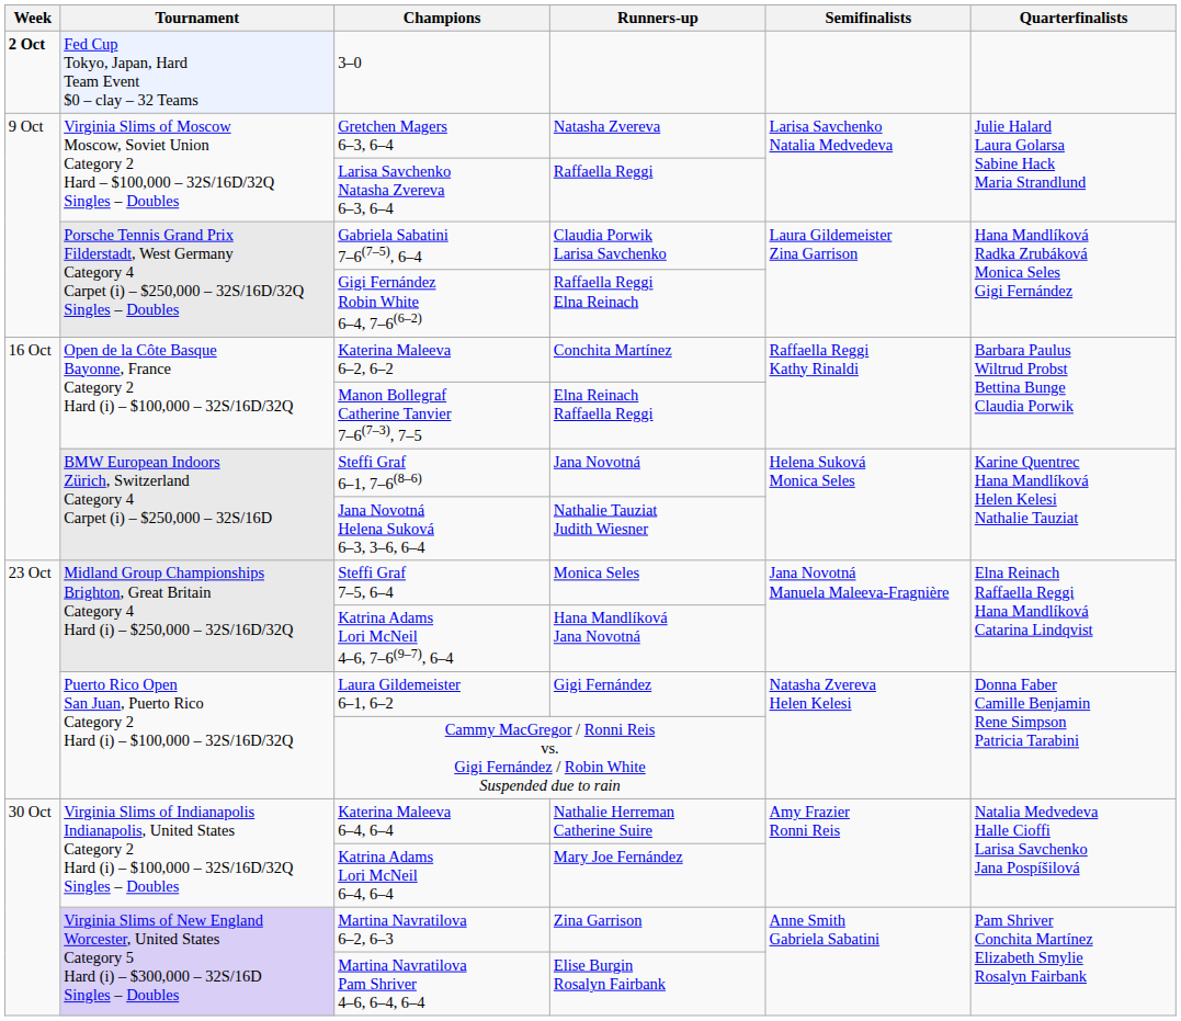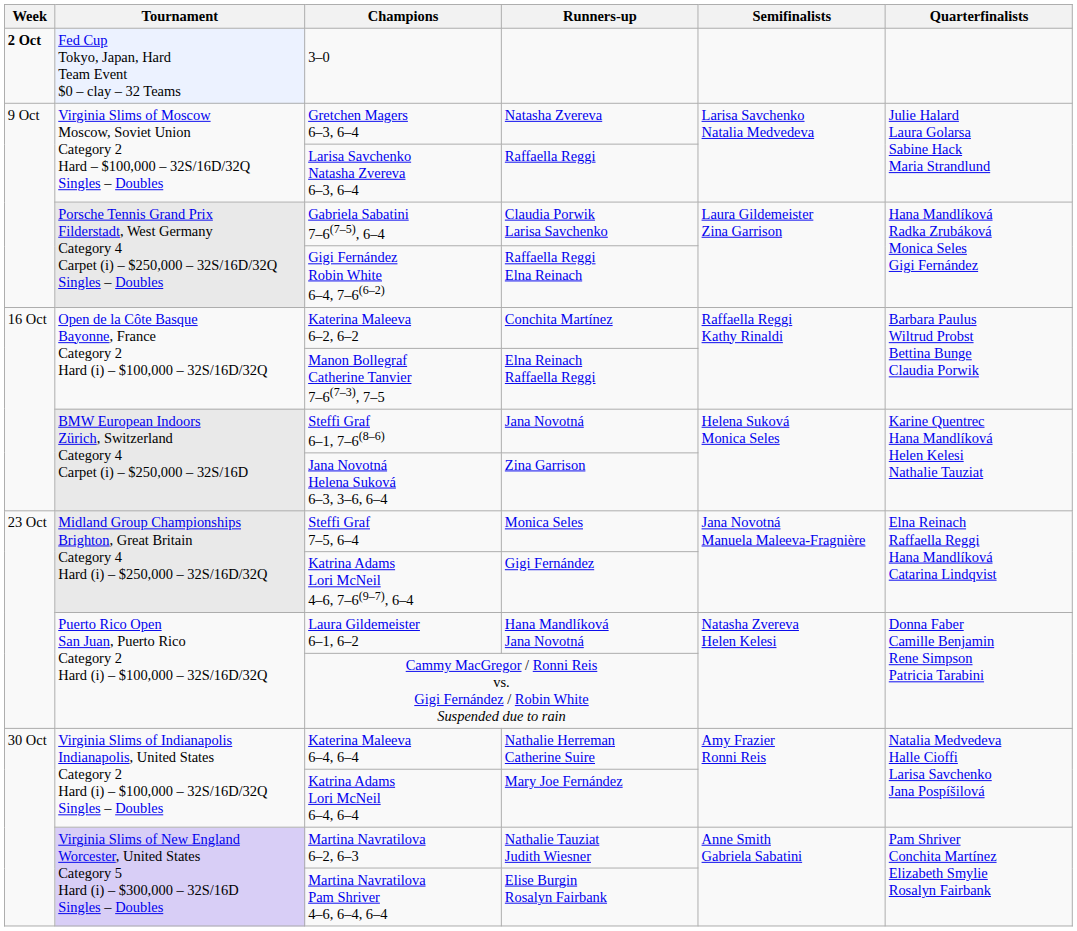Jana Novotná Helena Suková 6–3, 3–6, 6–4 | Runners-up: Nathalie Tauziat Judith Wiesner -> Zina Garrison
Katrina Adams Lori McNeil 4–6, 7–6(9–7), 6–4 | Runners-up: Hana Mandlíková Jana Novotná -> Gigi Fernández
Laura Gildemeister 6–1, 6–2 | Runners-up: Gigi Fernández -> Hana Mandlíková Jana Novotná
Martina Navratilova 6–2, 6–3 | Runners-up: Zina Garrison -> Nathalie Tauziat Judith Wiesner
